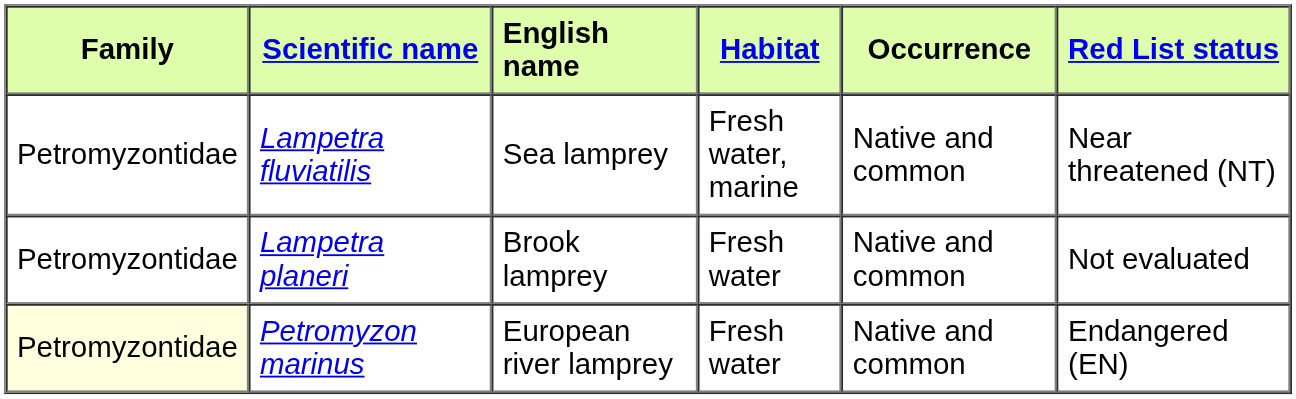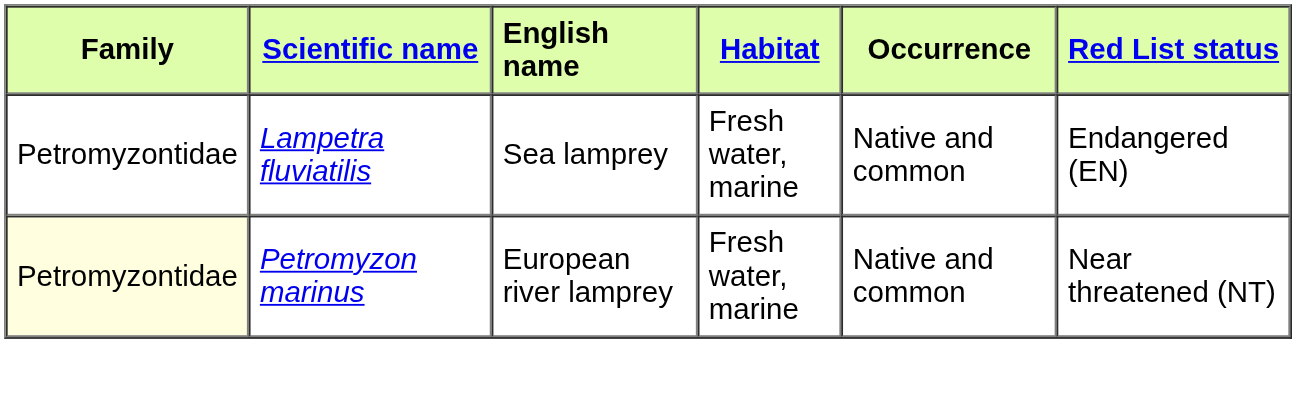Lampetra fluviatilis | Red List status: Near threatened (NT) -> Endangered (EN)
- row: Petromyzontidae | Lampetra planeri | Brook lamprey | Fresh water | Native and common | Not evaluated
Petromyzon marinus | Habitat: Fresh water -> Fresh water, marine
Petromyzon marinus | Red List status: Endangered (EN) -> Near threatened (NT)
